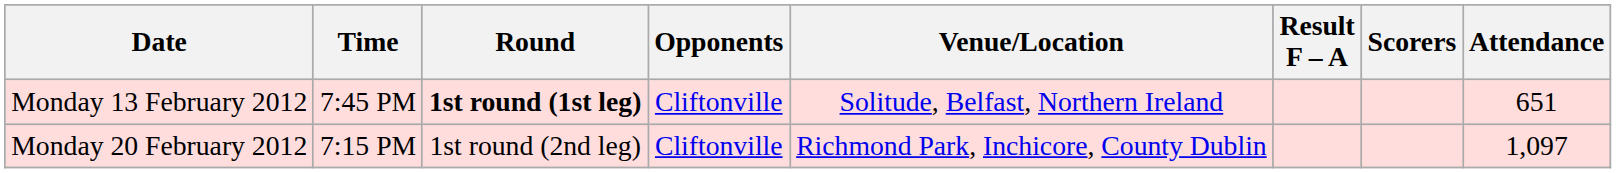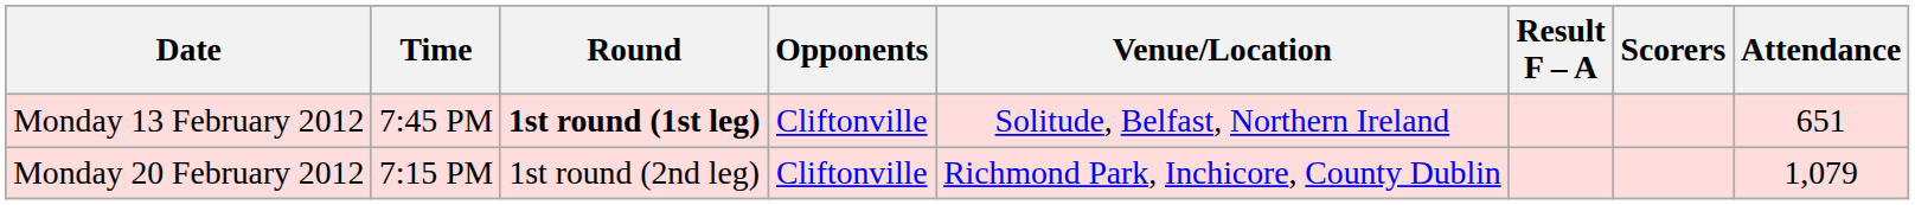Monday 20 February 2012 | Attendance: 1,097 -> 1,079
